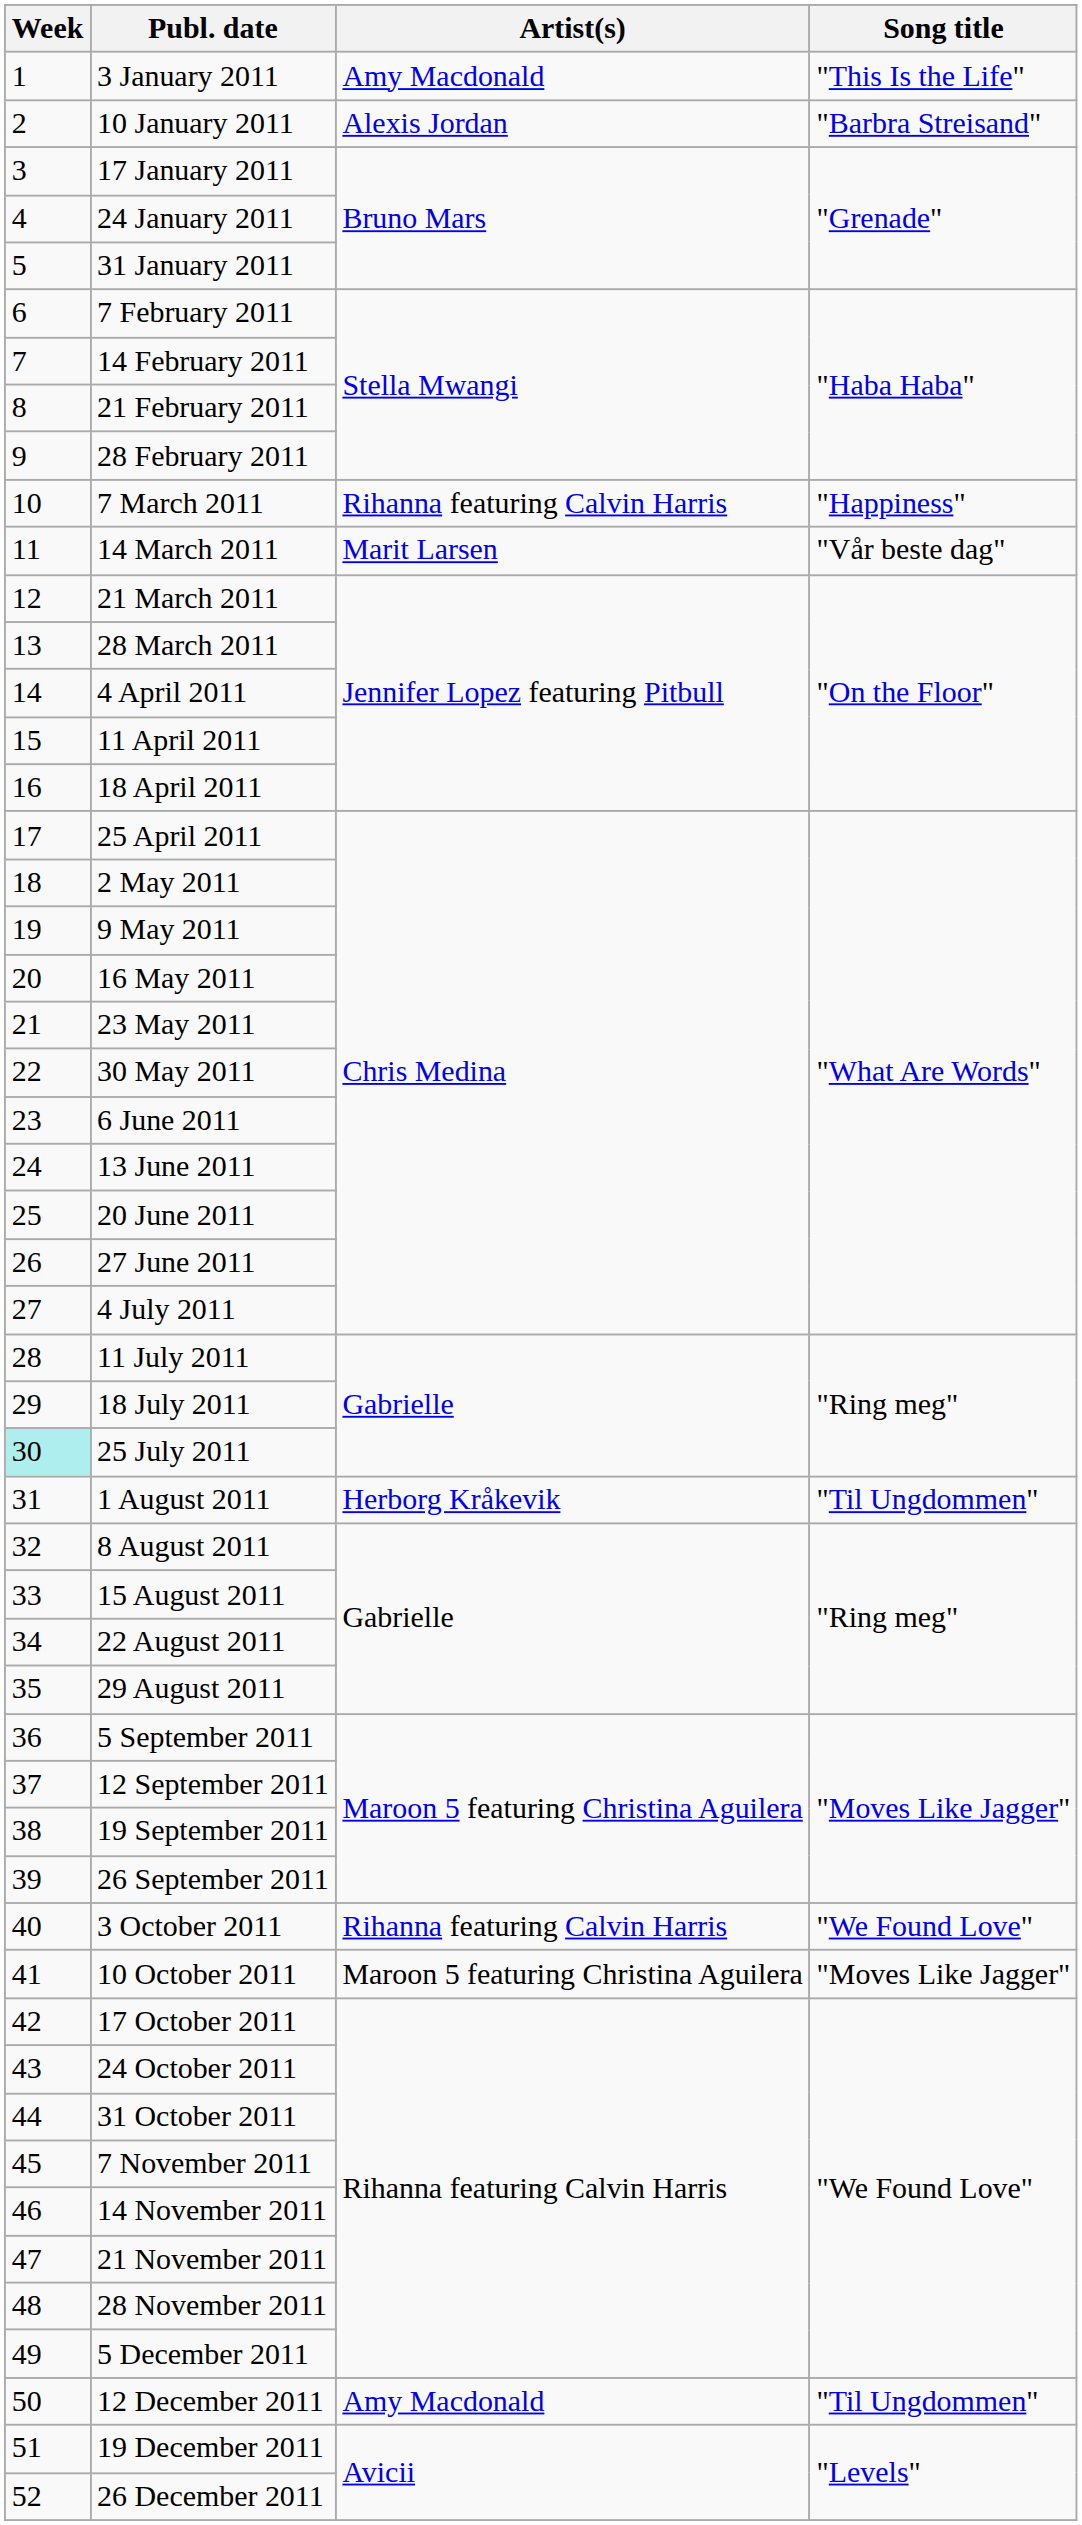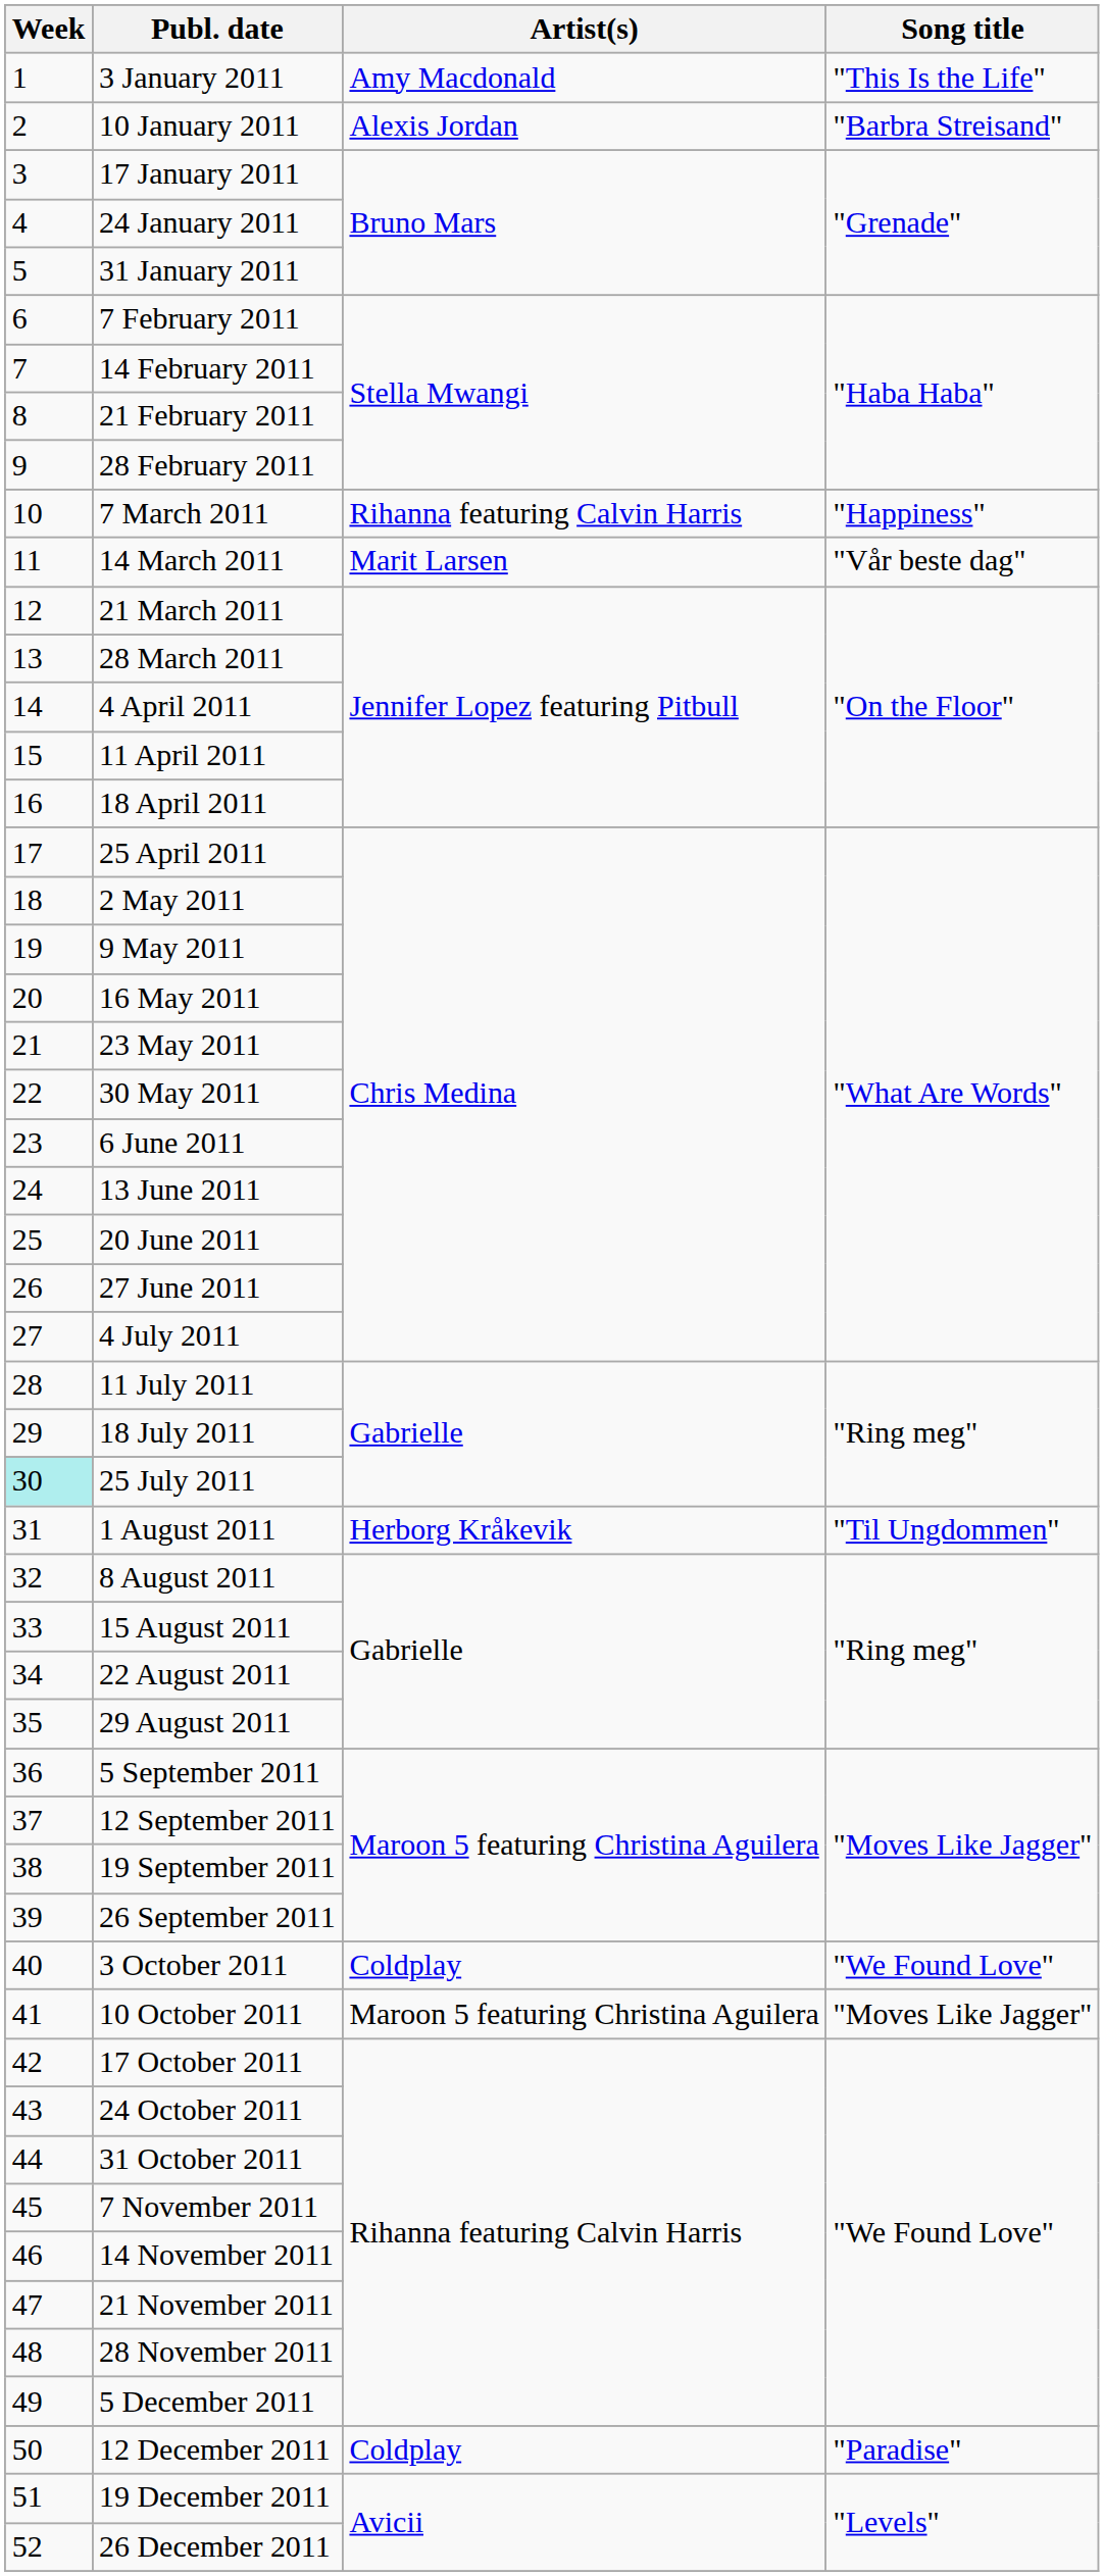3 October 2011 | Artist(s): Rihanna featuring Calvin Harris -> Coldplay
12 December 2011 | Artist(s): Amy Macdonald -> Coldplay
12 December 2011 | Song title: "Til Ungdommen" -> "Paradise"
